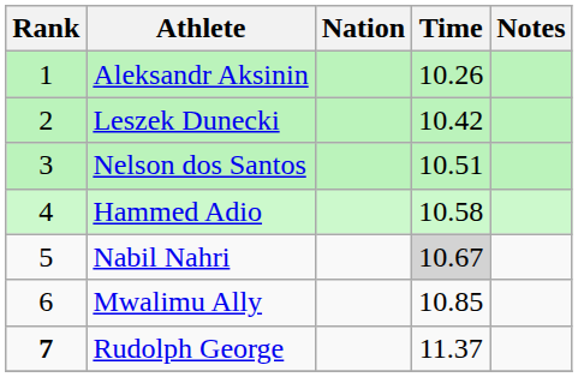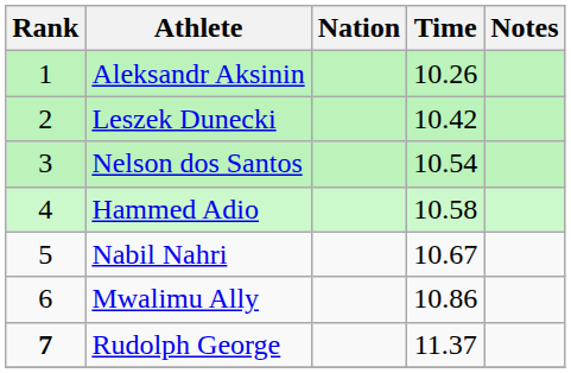Nelson dos Santos | Time: 10.51 -> 10.54
Nabil Nahri | Time: lightgrey background -> no background
Mwalimu Ally | Time: 10.85 -> 10.86
